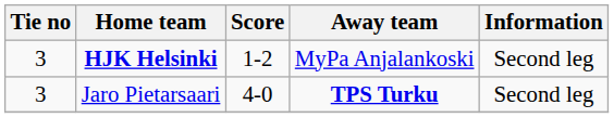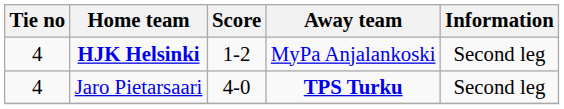HJK Helsinki | Tie no: 3 -> 4
Jaro Pietarsaari | Tie no: 3 -> 4
